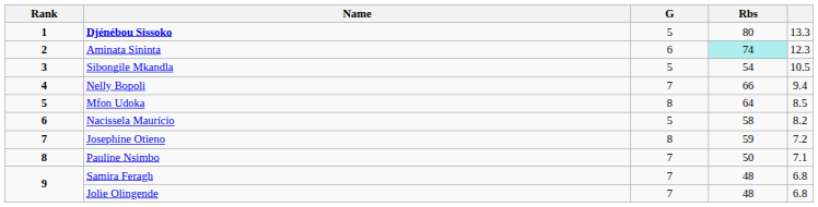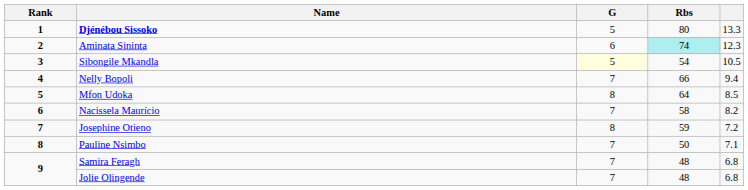Sibongile Mkandla | G: no background -> lightyellow background
Nacissela Maurício | G: 5 -> 7
